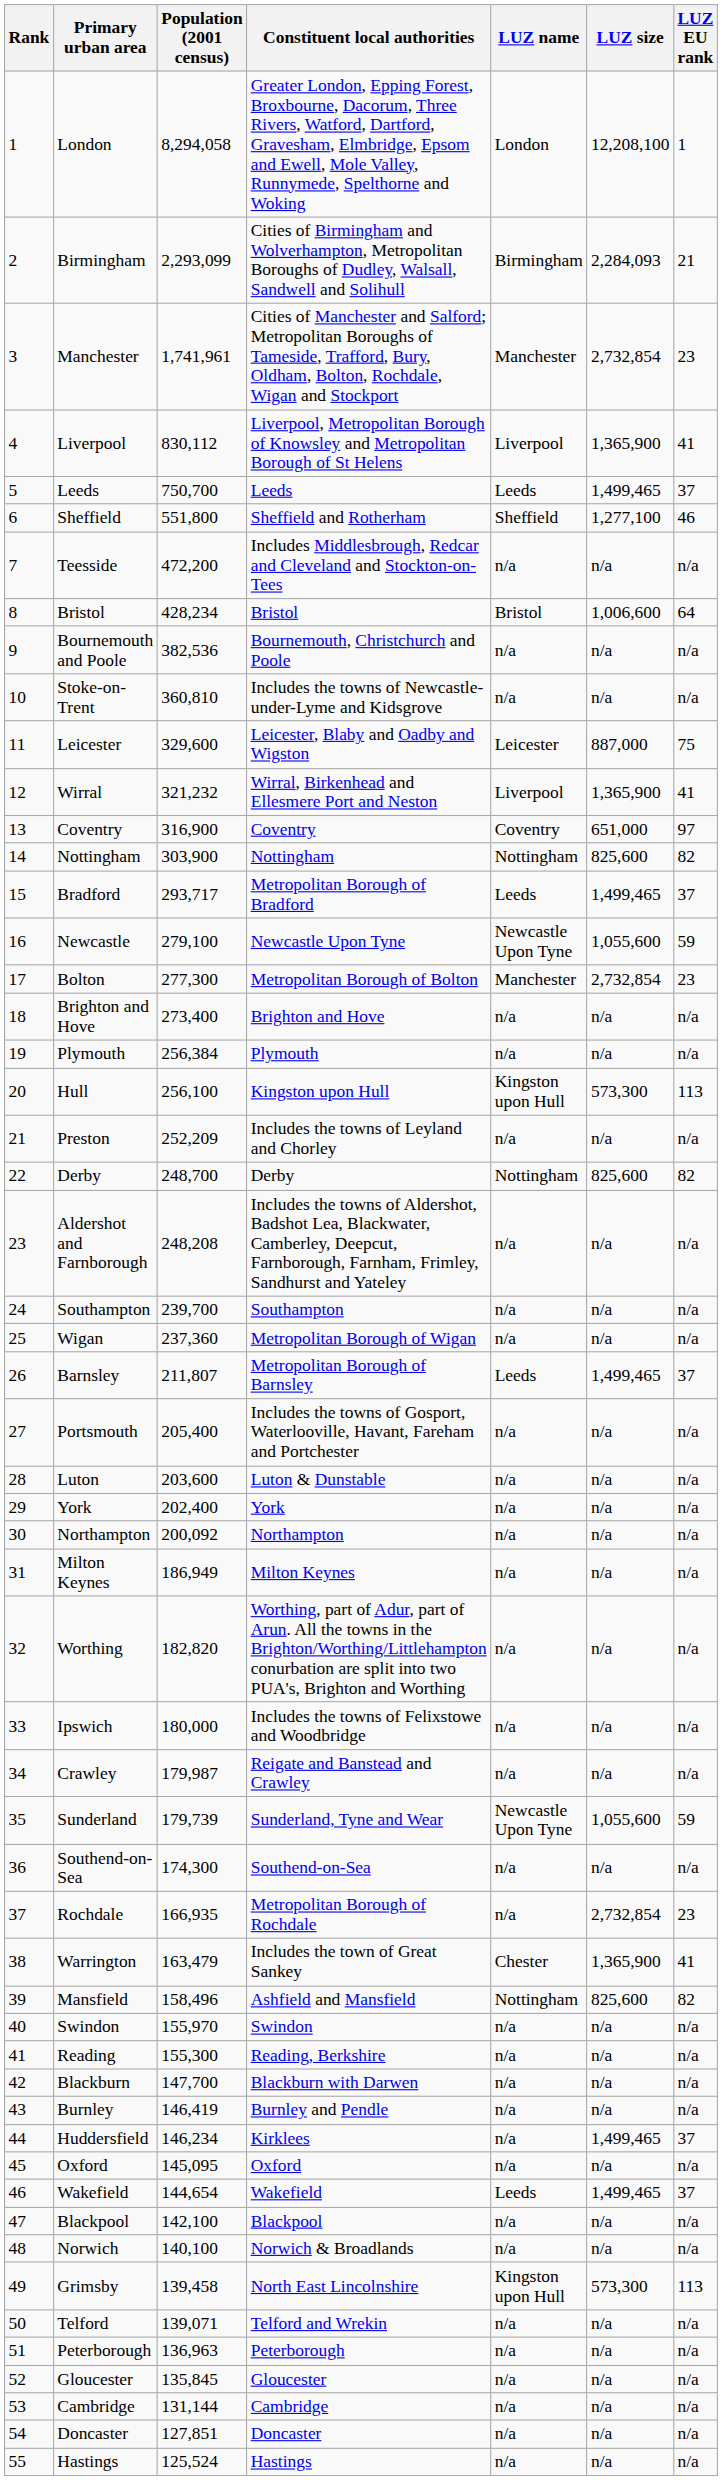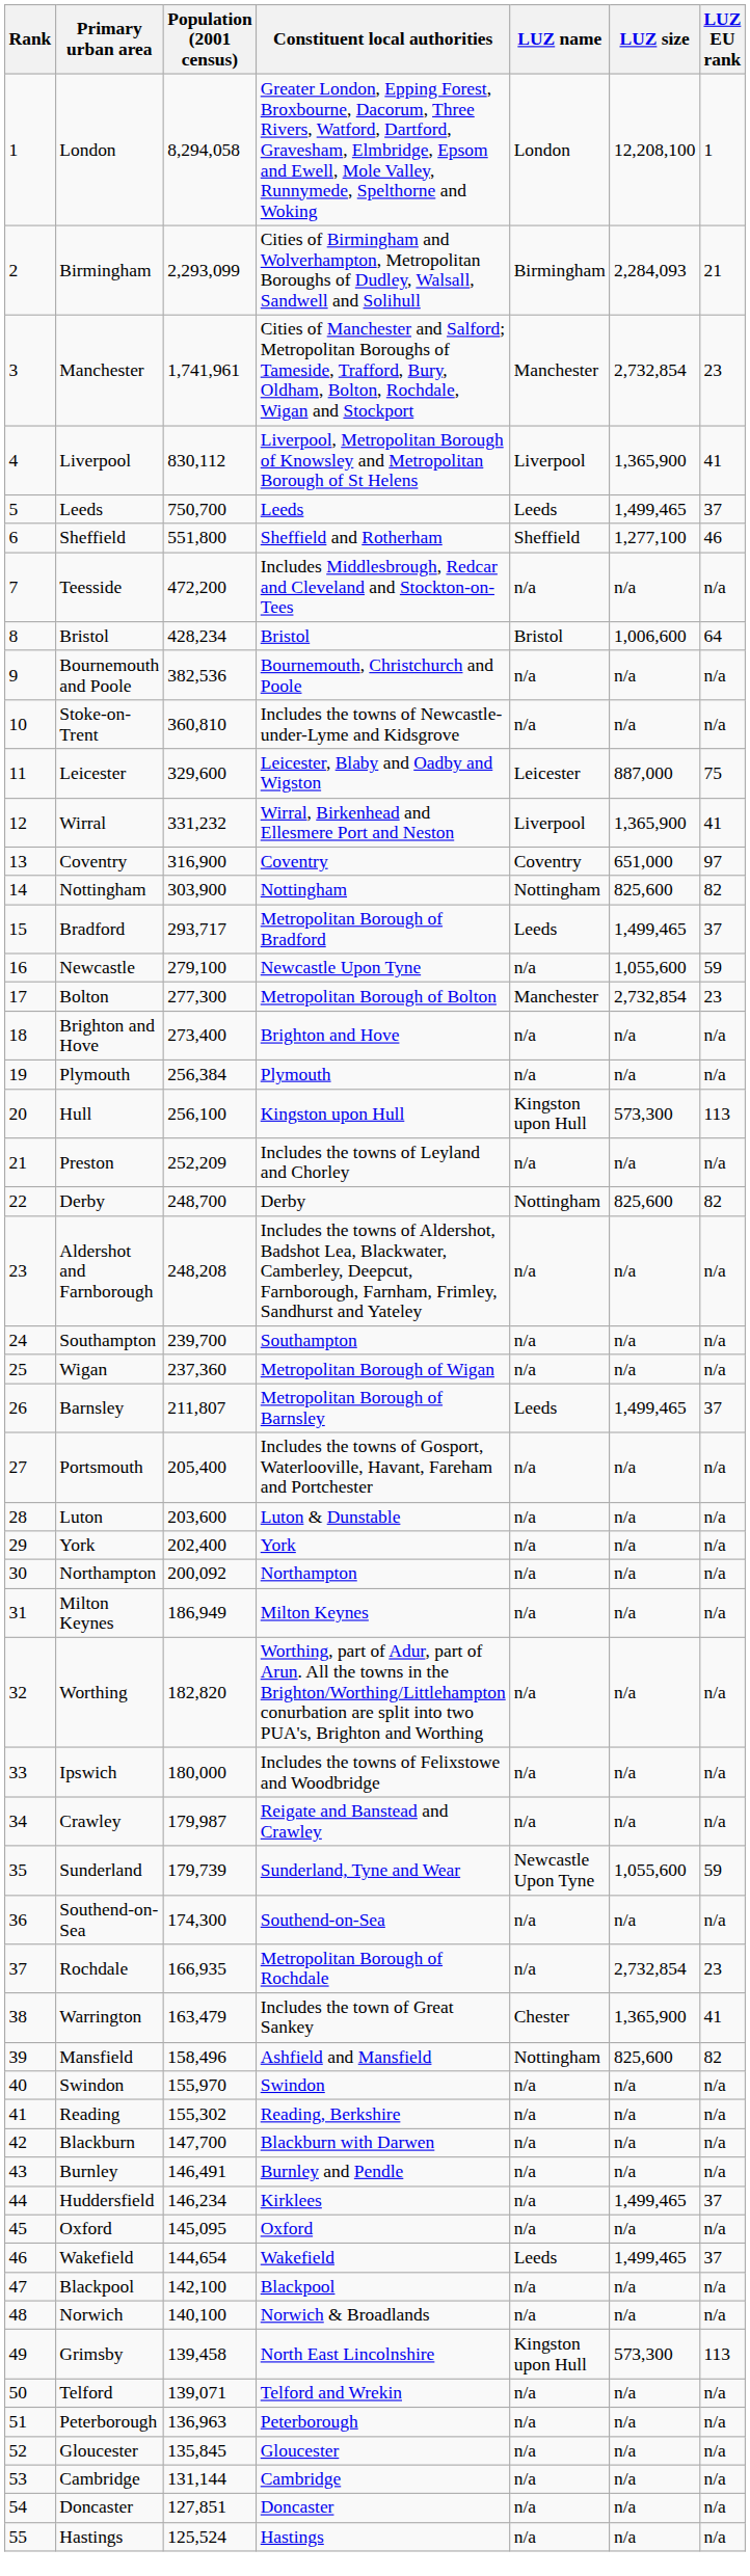Wirral | Population (2001 census): 321,232 -> 331,232
Newcastle | LUZ name: Newcastle Upon Tyne -> n/a
Reading | Population (2001 census): 155,300 -> 155,302
Burnley | Population (2001 census): 146,419 -> 146,491
